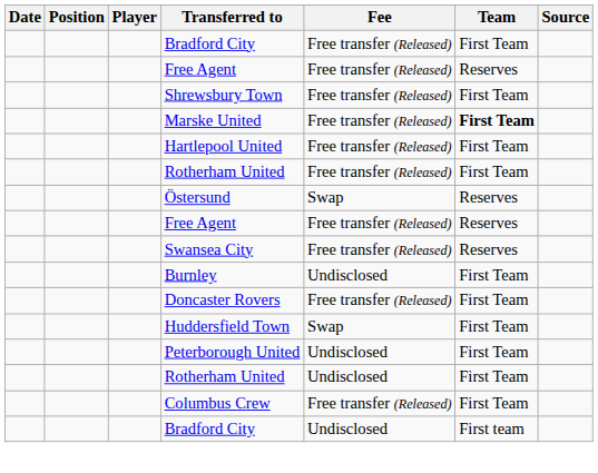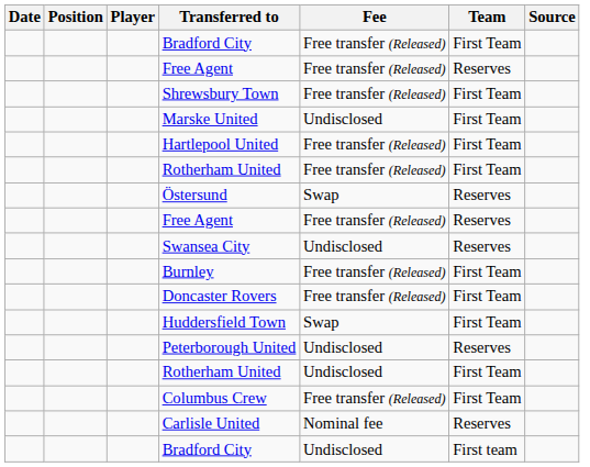Marske United | Fee: Free transfer (Released) -> Undisclosed
Marske United | Team: bold -> normal
Swansea City | Fee: Free transfer (Released) -> Undisclosed
Burnley | Fee: Undisclosed -> Free transfer (Released)
Peterborough United | Team: First Team -> Reserves
+ row: Carlisle United | Nominal fee | Reserves
